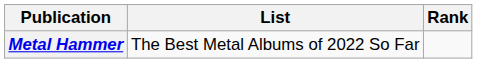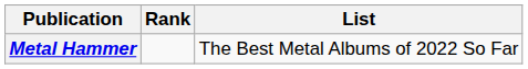columns swapped: List <-> Rank
